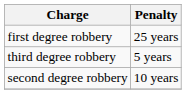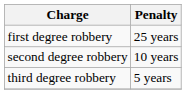rows swapped: second degree robbery <-> third degree robbery
